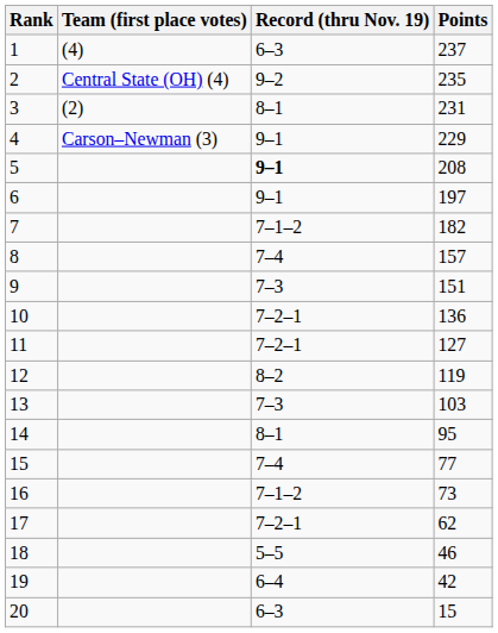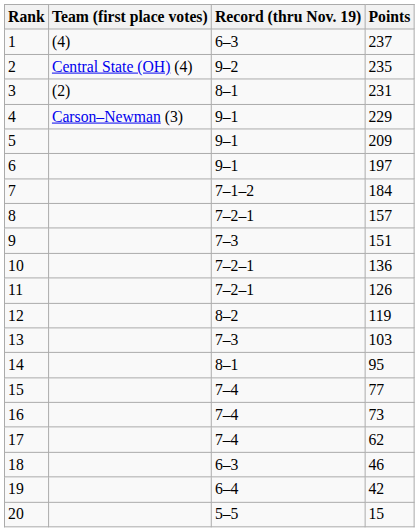5 | Record (thru Nov. 19): bold -> normal
5 | Points: 208 -> 209
7 | Points: 182 -> 184
8 | Record (thru Nov. 19): 7–4 -> 7–2–1
11 | Points: 127 -> 126
16 | Record (thru Nov. 19): 7–1–2 -> 7–4
17 | Record (thru Nov. 19): 7–2–1 -> 7–4
18 | Record (thru Nov. 19): 5–5 -> 6–3
20 | Record (thru Nov. 19): 6–3 -> 5–5
